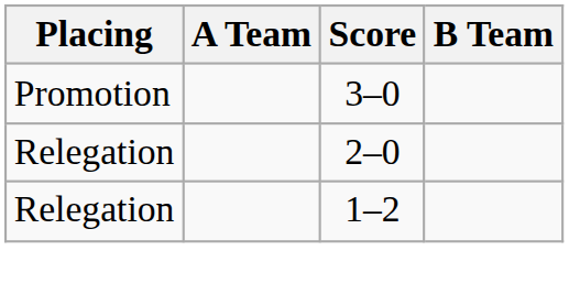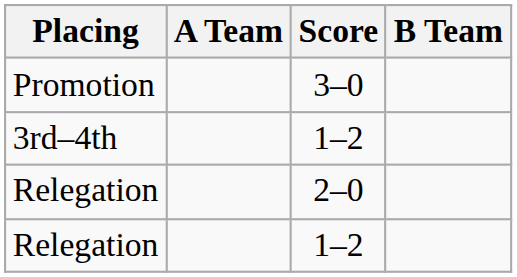+ row: 3rd–4th | 1–2
